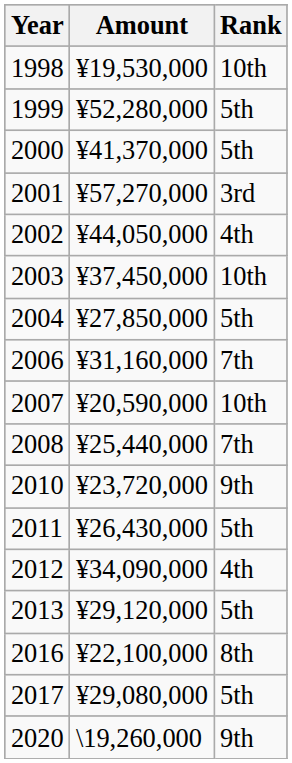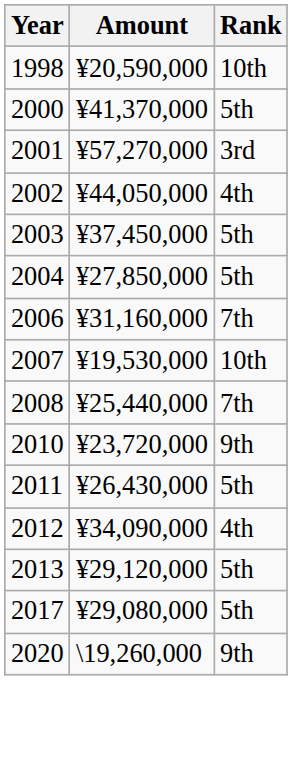1998 | Amount: ¥19,530,000 -> ¥20,590,000
- row: 1999 | ¥52,280,000 | 5th
2003 | Rank: 10th -> 5th
2007 | Amount: ¥20,590,000 -> ¥19,530,000
- row: 2016 | ¥22,100,000 | 8th
